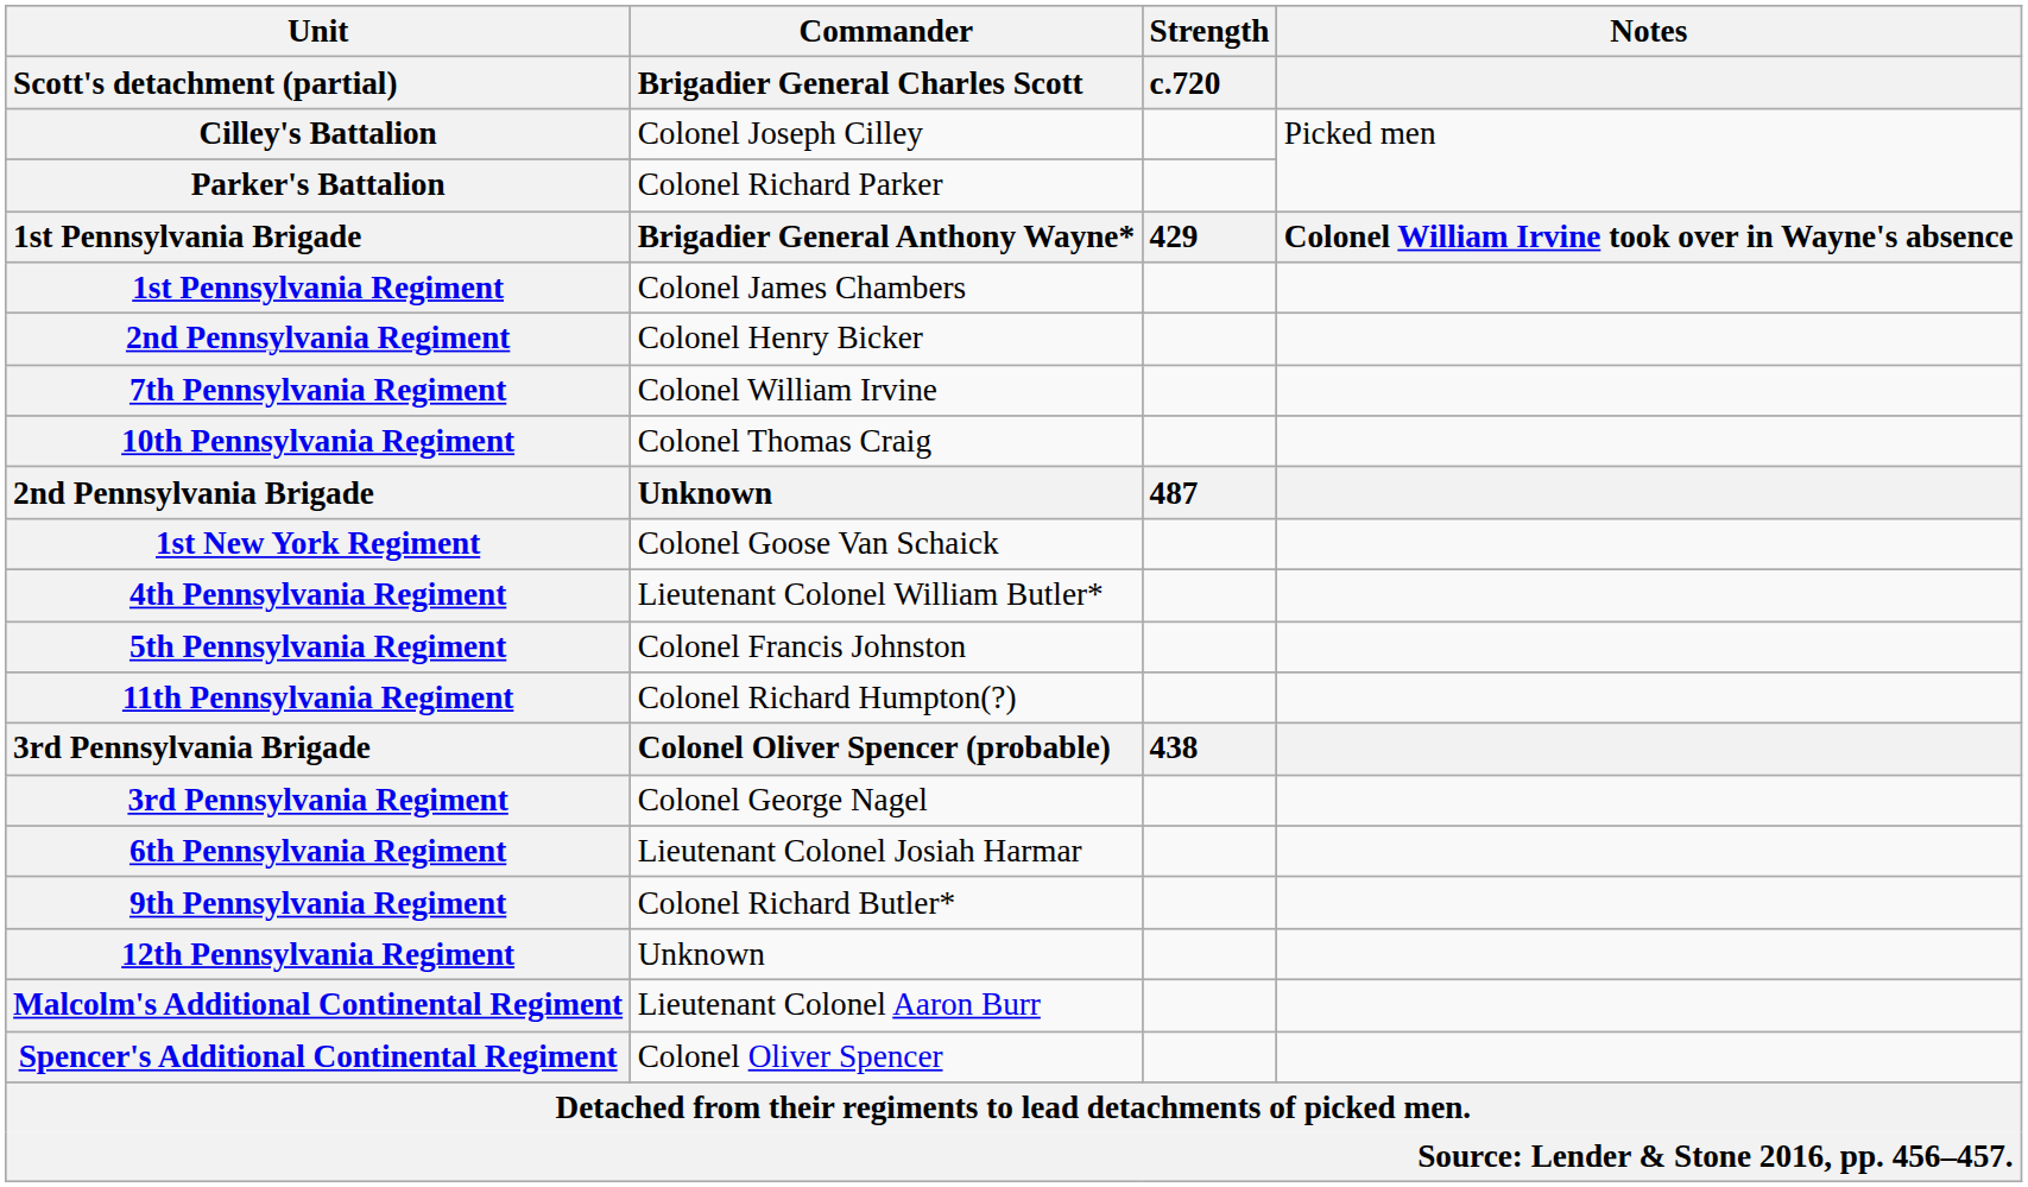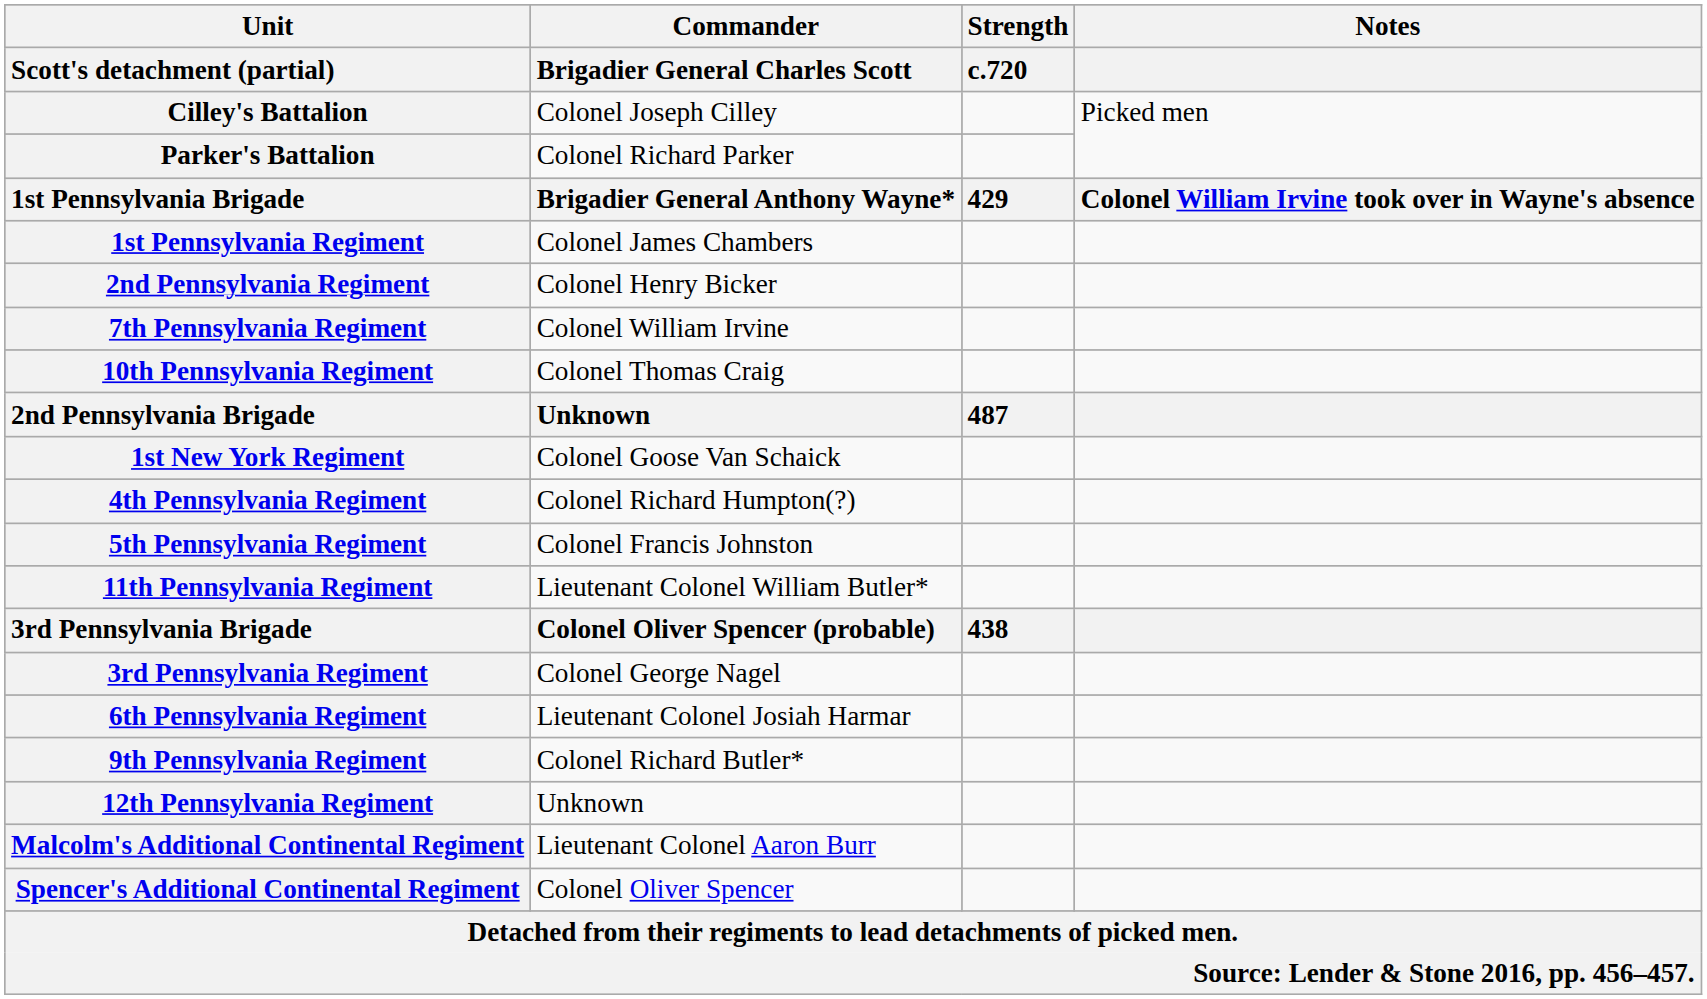4th Pennsylvania Regiment | Commander / Brigadier General Charles Scott: Lieutenant Colonel William Butler* -> Colonel Richard Humpton(?)
11th Pennsylvania Regiment | Commander / Brigadier General Charles Scott: Colonel Richard Humpton(?) -> Lieutenant Colonel William Butler*
